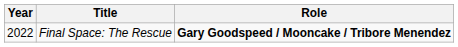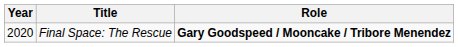Final Space: The Rescue | Year: 2022 -> 2020
